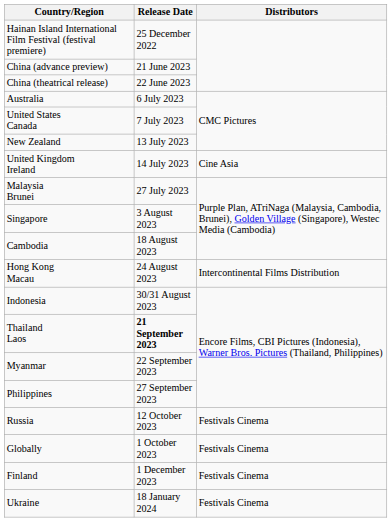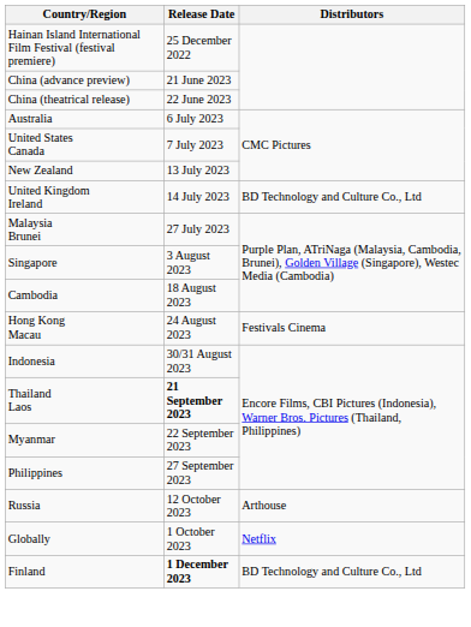United Kingdom Ireland | Distributors: Cine Asia -> BD Technology and Culture Co., Ltd
Hong Kong Macau | Distributors: Intercontinental Films Distribution -> Festivals Cinema
Russia | Distributors: Festivals Cinema -> Arthouse
Globally | Distributors: Festivals Cinema -> Netflix
Finland | Release Date: normal -> bold
Finland | Distributors: Festivals Cinema -> BD Technology and Culture Co., Ltd
- row: Ukraine | 18 January 2024 | Festivals Cinema
